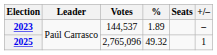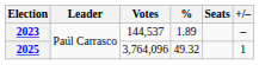2025 | Votes: 2,765,096 -> 3,764,096
